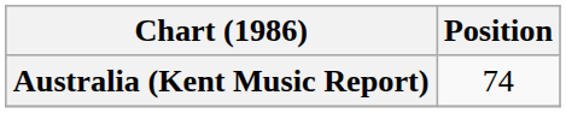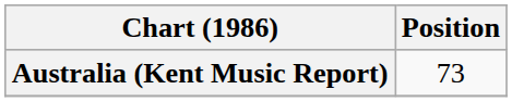Australia (Kent Music Report) | Position: 74 -> 73
